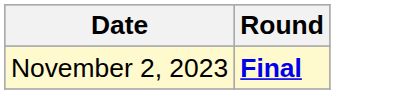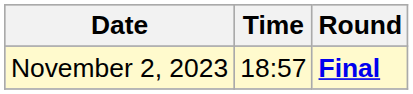+ column: Time | 18:57
